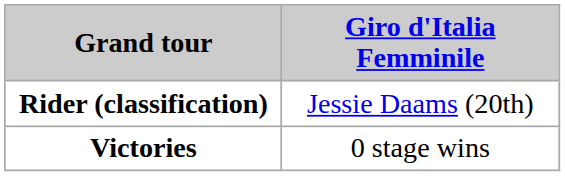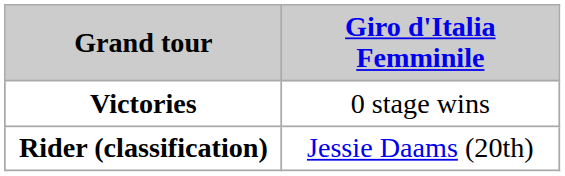rows swapped: Rider (classification) <-> Victories
